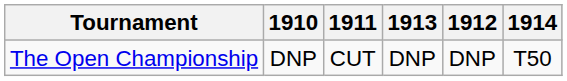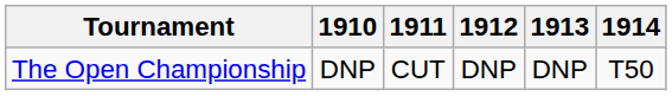columns swapped: 1912 <-> 1913
